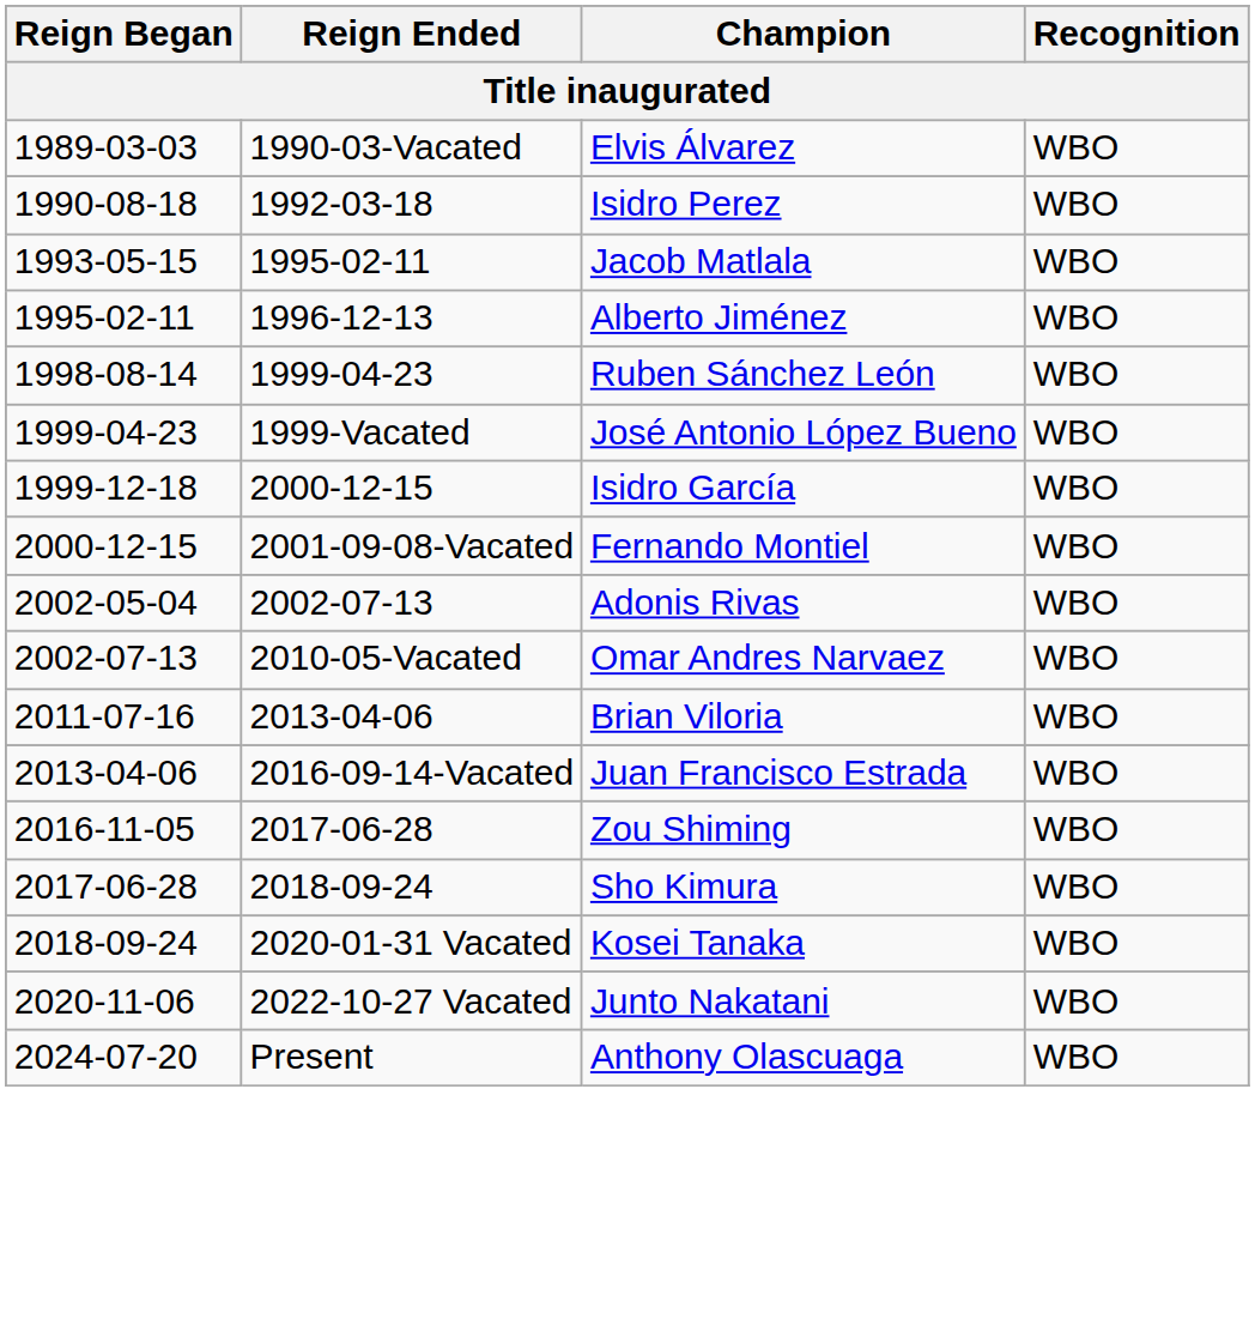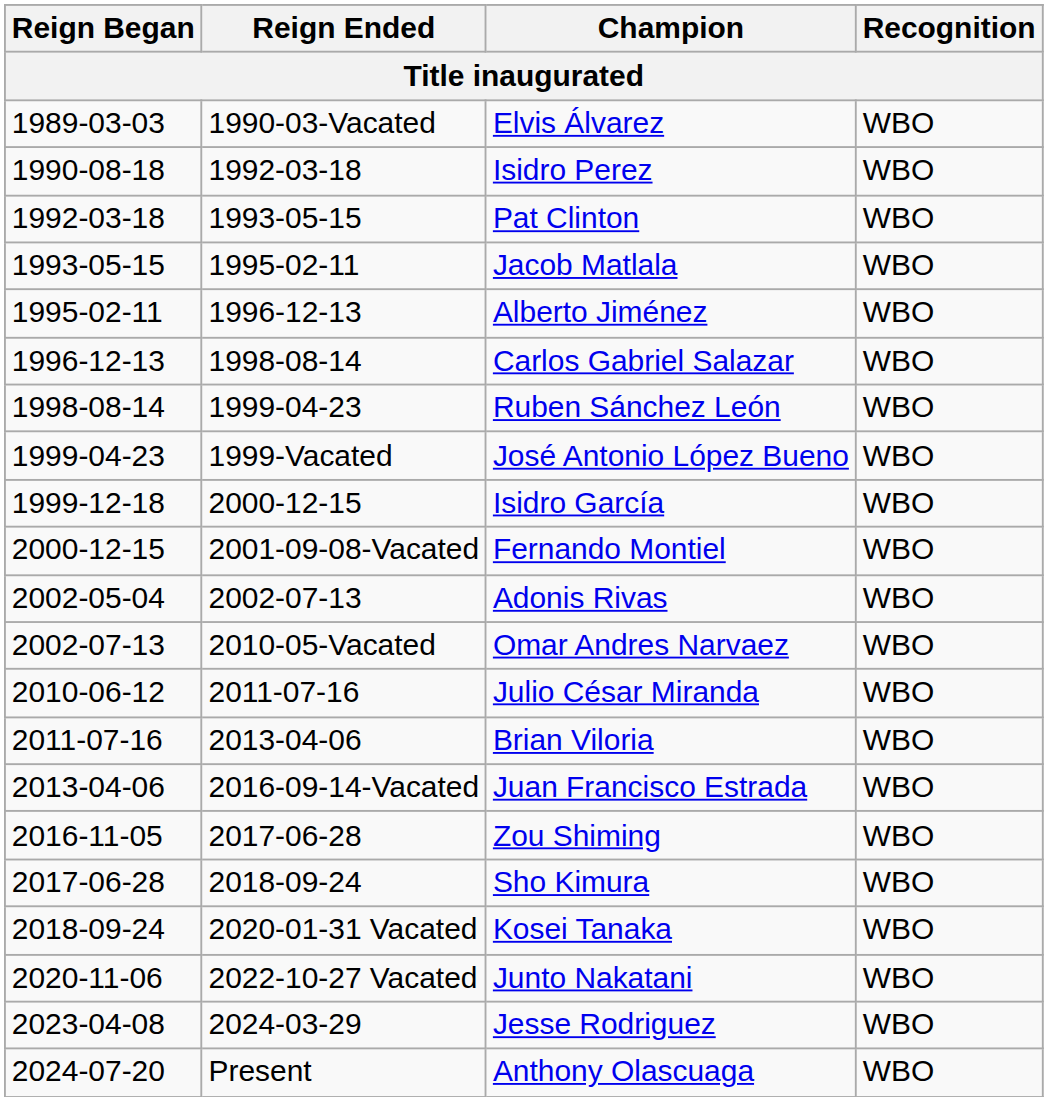+ row: 1992-03-18 | 1993-05-15 | Pat Clinton | WBO
+ row: 1996-12-13 | 1998-08-14 | Carlos Gabriel Salazar | WBO
+ row: 2010-06-12 | 2011-07-16 | Julio César Miranda | WBO
+ row: 2023-04-08 | 2024-03-29 | Jesse Rodriguez | WBO
